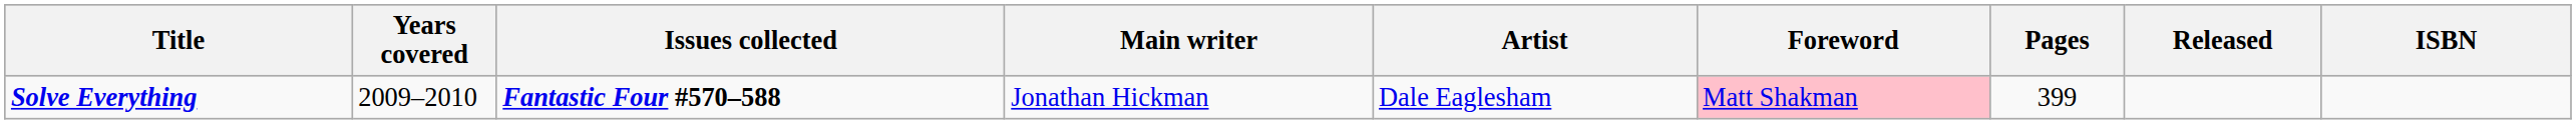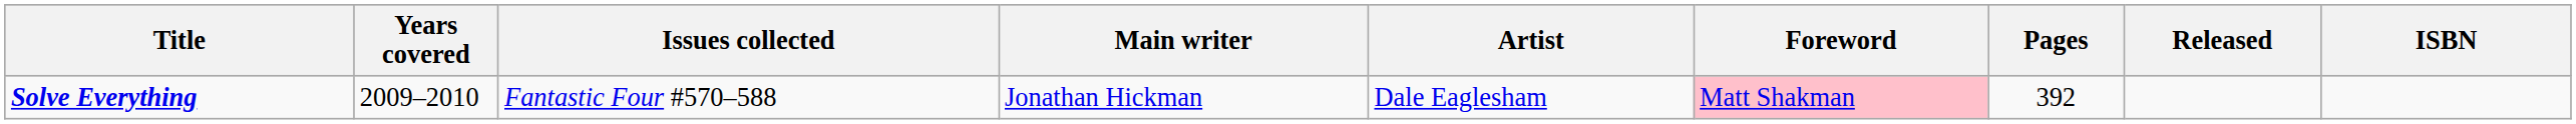Solve Everything | Issues collected: bold -> normal
Solve Everything | Pages: 399 -> 392
